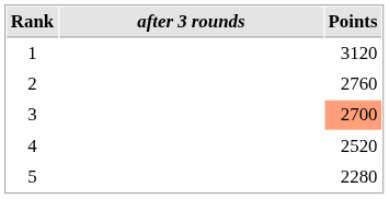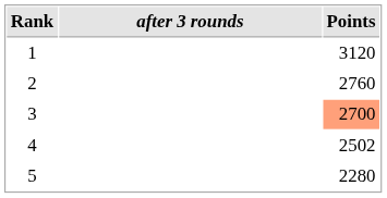4 | Points: 2520 -> 2502
